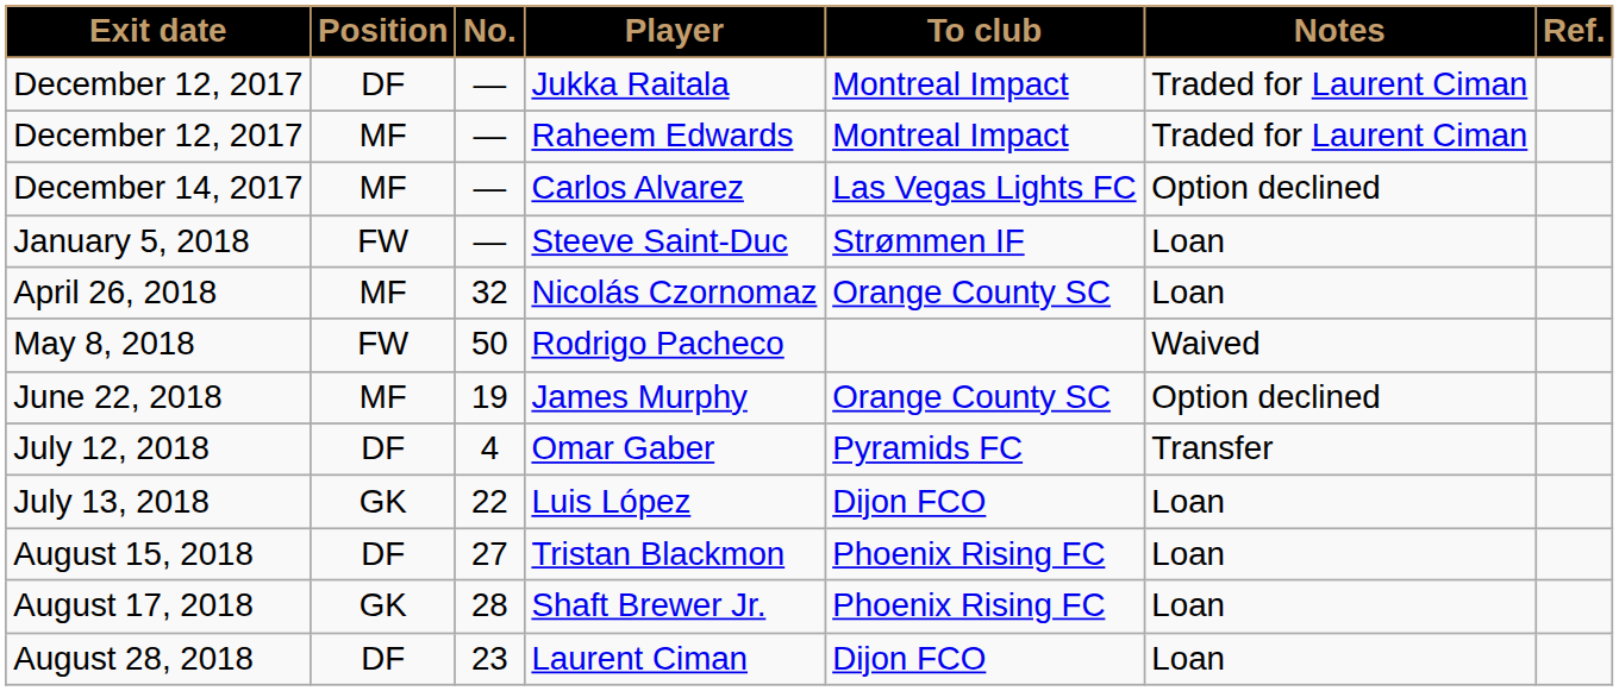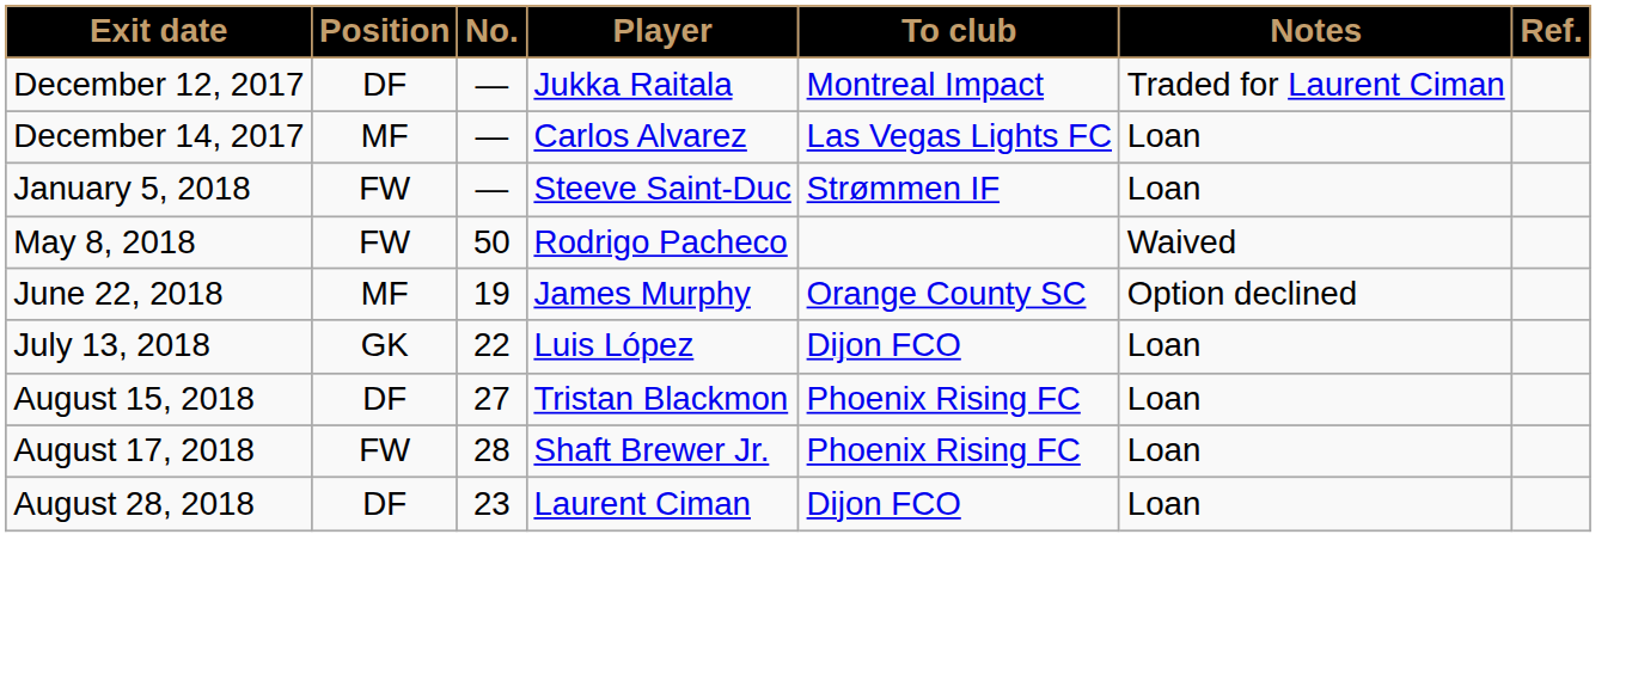- row: December 12, 2017 | MF | — | Raheem Edwards | Montreal Impact | Traded for Laurent Ciman
Carlos Alvarez | Notes: Option declined -> Loan
- row: April 26, 2018 | MF | 32 | Nicolás Czornomaz | Orange County SC | Loan
- row: July 12, 2018 | DF | 4 | Omar Gaber | Pyramids FC | Transfer
Shaft Brewer Jr. | Position: GK -> FW
